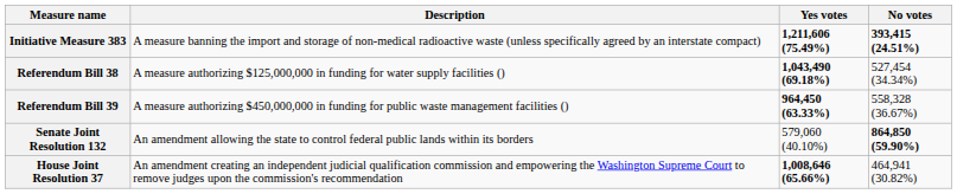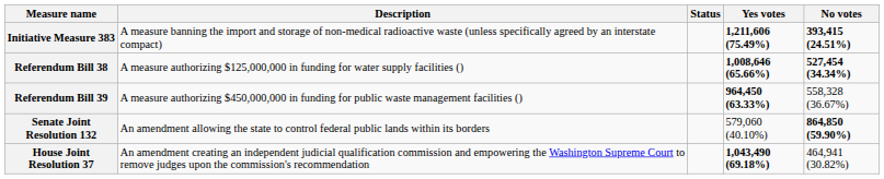+ column: Status
Referendum Bill 38 | Yes votes: 1,043,490 (69.18%) -> 1,008,646 (65.66%)
Referendum Bill 38 | No votes: normal -> bold
House Joint Resolution 37 | Yes votes: 1,008,646 (65.66%) -> 1,043,490 (69.18%)
